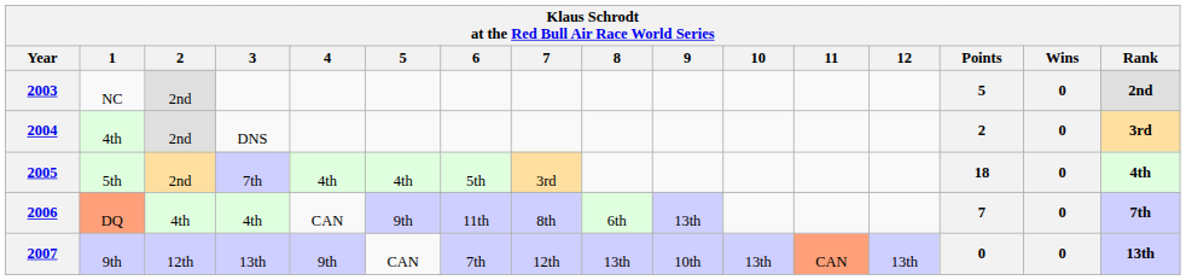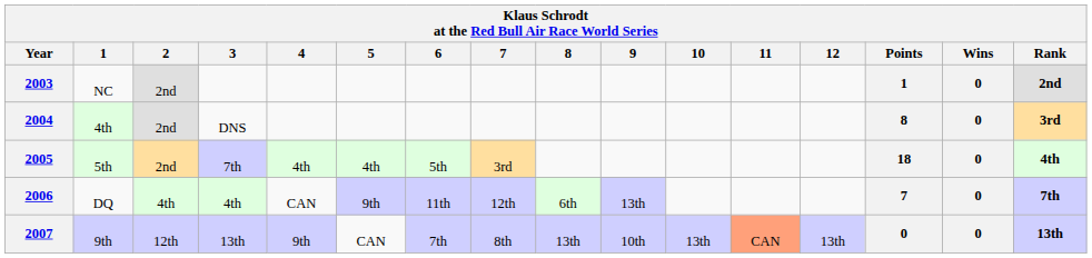2003 | Points: 5 -> 1
2004 | Points: 2 -> 8
2006 | 1: lightsalmon background -> no background
2006 | 7: 8th -> 12th
2007 | 7: 12th -> 8th
